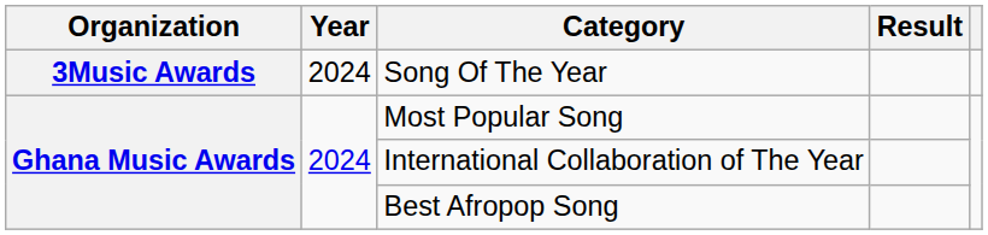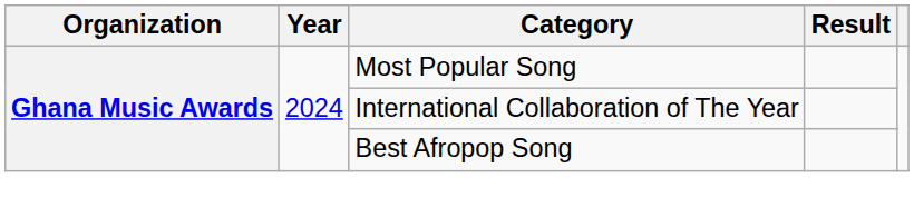- row: 3Music Awards | 2024 | Song Of The Year
